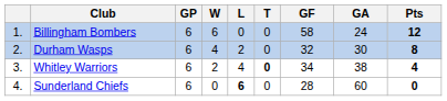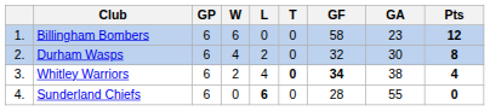Billingham Bombers | GA: 24 -> 23
Whitley Warriors | GF: normal -> bold
Sunderland Chiefs | GA: 60 -> 55
